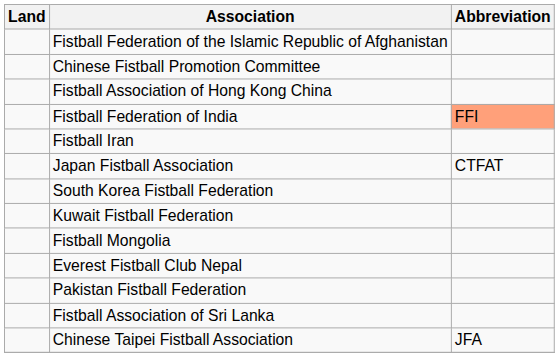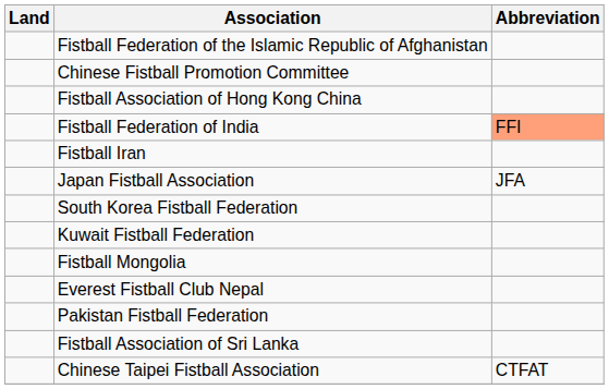Japan Fistball Association | Abbreviation: CTFAT -> JFA
Chinese Taipei Fistball Association | Abbreviation: JFA -> CTFAT
